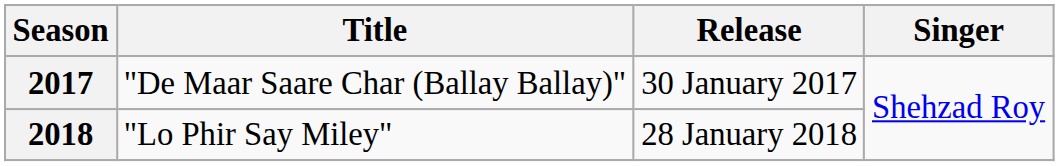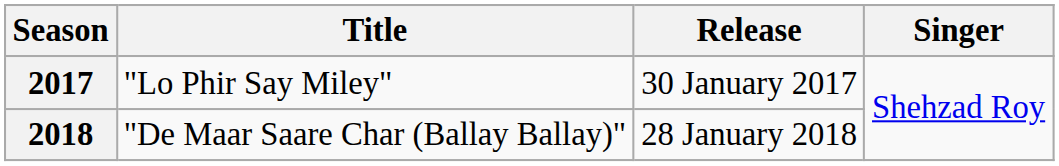2017 | Title: "De Maar Saare Char (Ballay Ballay)" -> "Lo Phir Say Miley"
2018 | Title: "Lo Phir Say Miley" -> "De Maar Saare Char (Ballay Ballay)"
